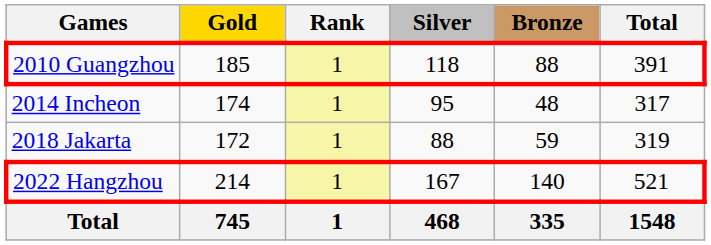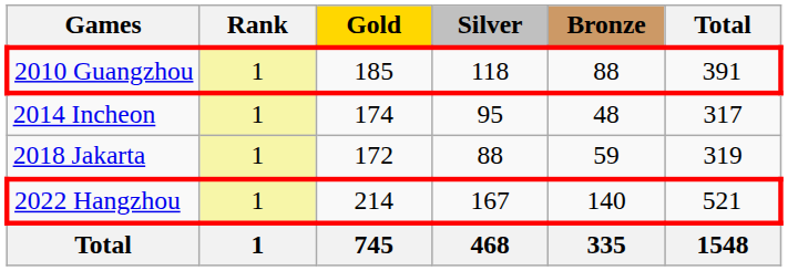columns swapped: Rank <-> Gold
